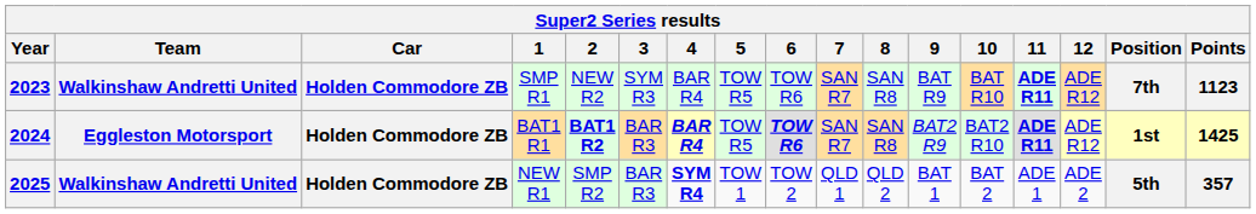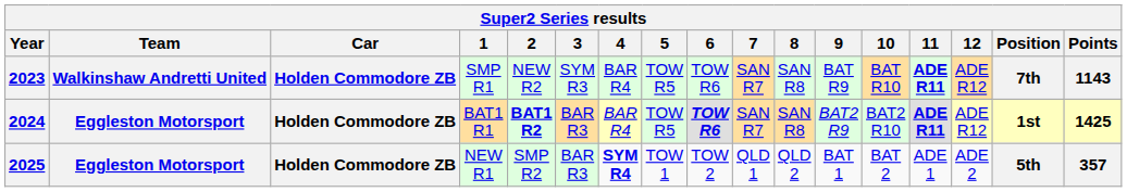2023 | Points: 1123 -> 1143
2024 | 4: bold -> normal
2025 | Team: Walkinshaw Andretti United -> Eggleston Motorsport
